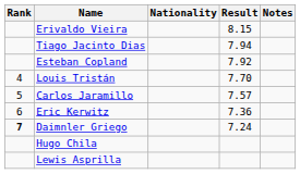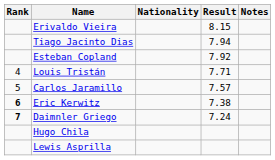Louis Tristán | Result: 7.70 -> 7.71
Eric Kerwitz | Rank: normal -> bold
Eric Kerwitz | Result: 7.36 -> 7.38
